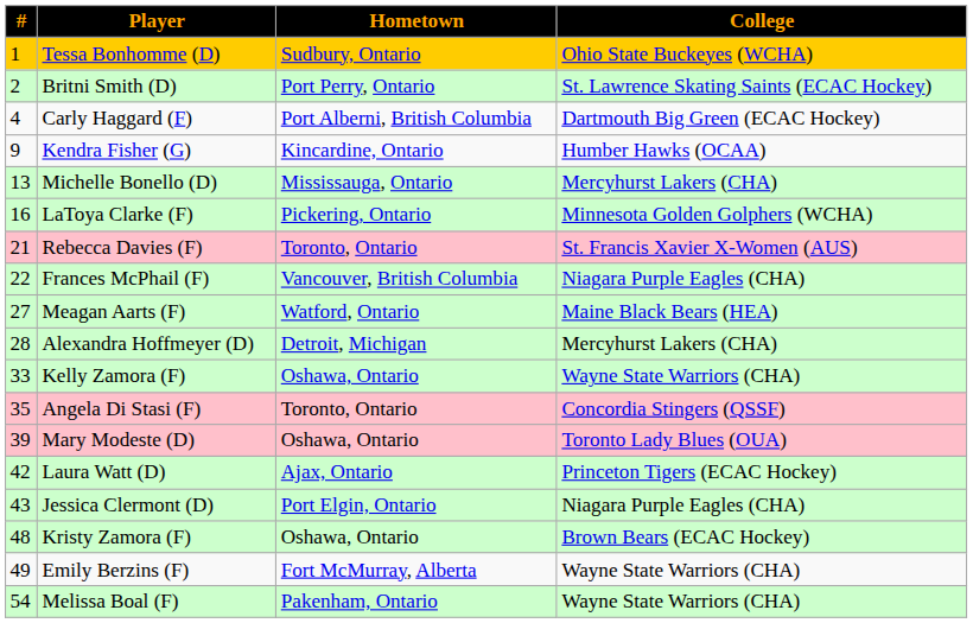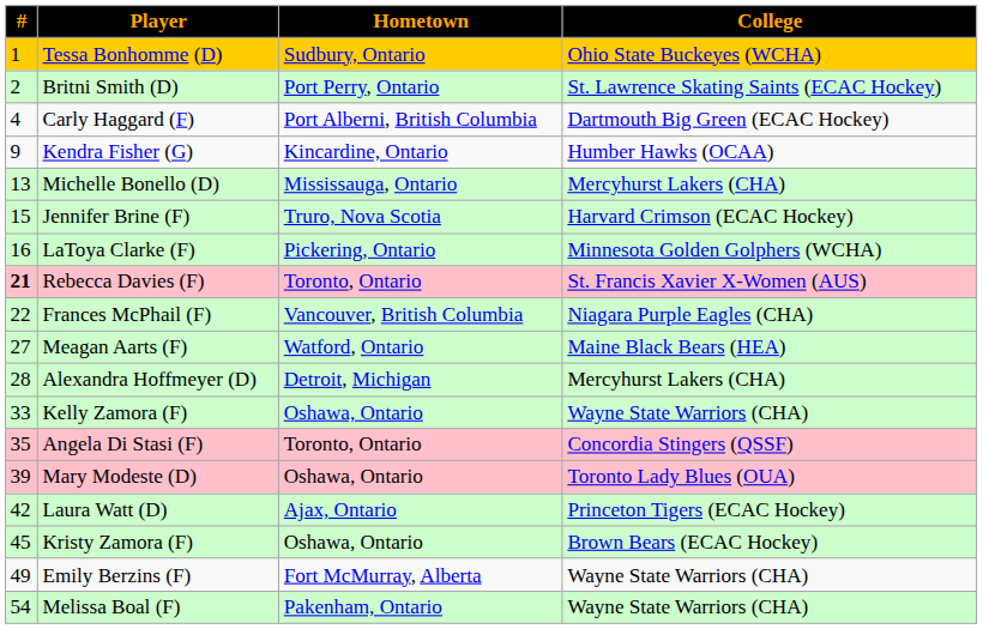+ row: 15 | Jennifer Brine (F) | Truro, Nova Scotia | Harvard Crimson (ECAC Hockey)
Rebecca Davies (F) | #: normal -> bold
- row: 43 | Jessica Clermont (D) | Port Elgin, Ontario | Niagara Purple Eagles (CHA)
Kristy Zamora (F) | #: 48 -> 45
